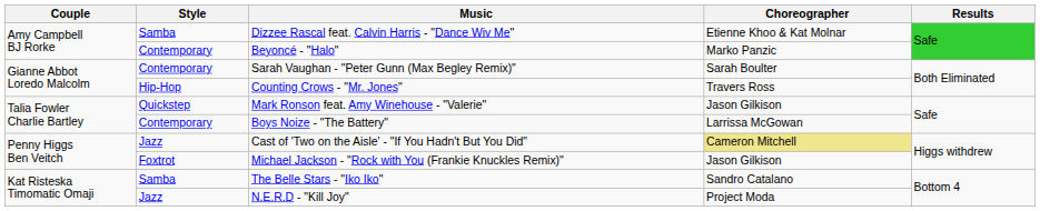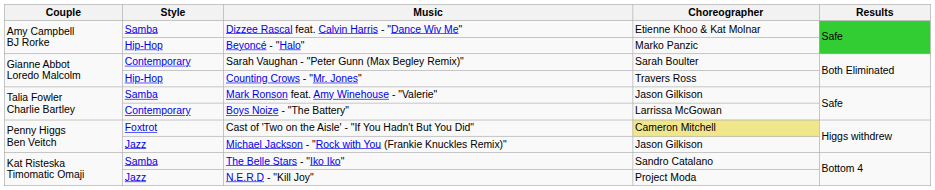Beyoncé - "Halo" | Style: Contemporary -> Hip-Hop
Mark Ronson feat. Amy Winehouse - "Valerie" | Style: Quickstep -> Samba
Cast of 'Two on the Aisle' - "If You Hadn't But You Did" | Style: Jazz -> Foxtrot
Michael Jackson - "Rock with You (Frankie Knuckles Remix)" | Style: Foxtrot -> Jazz
